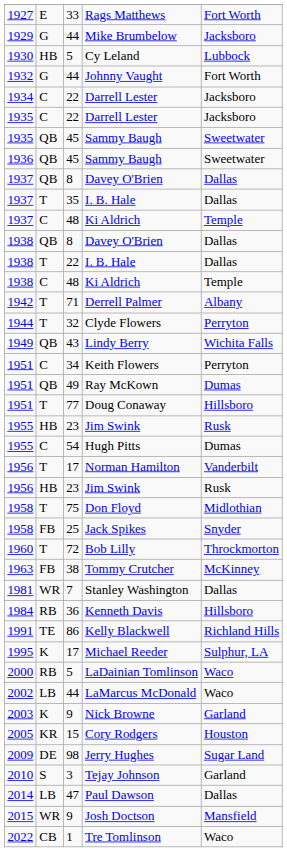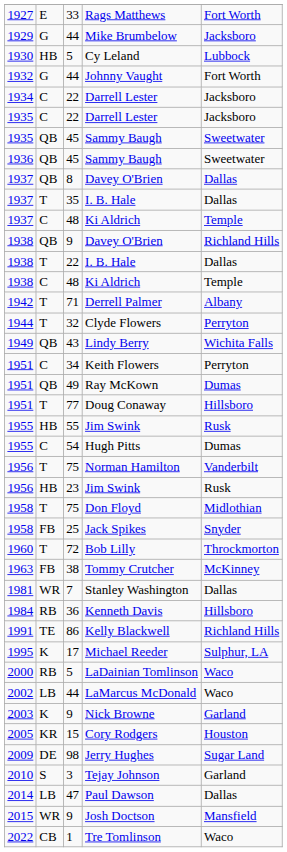1938 / Davey O'Brien | column 3: 8 -> 9
1938 / Davey O'Brien | column 5: Dallas -> Richland Hills
1955 / Jim Swink | column 3: 23 -> 55
Norman Hamilton | column 3: 17 -> 75
